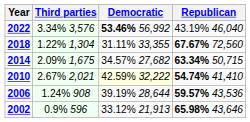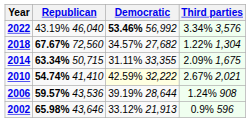columns swapped: Republican <-> Third parties
2018 | Democratic: 31.11% 33,355 -> 34.57% 27,682
2014 | Democratic: 34.57% 27,682 -> 31.11% 33,355
